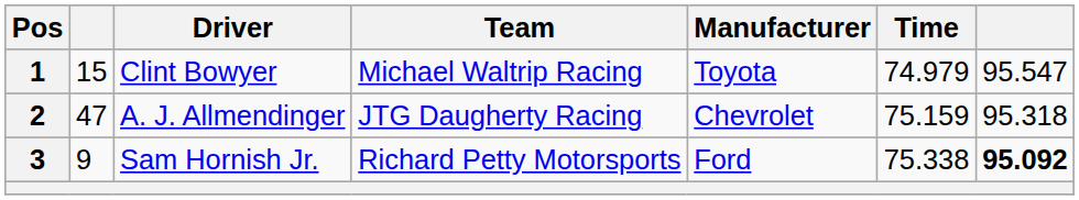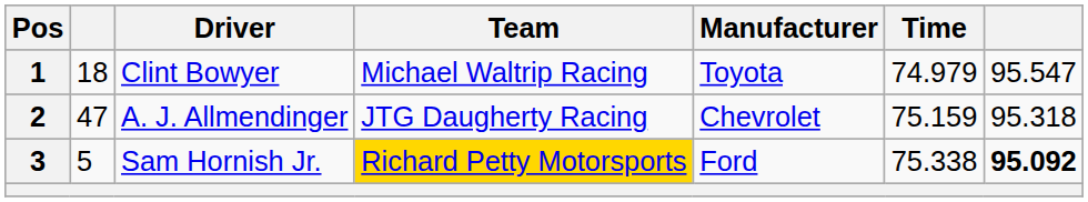1 | column 2: 15 -> 18
3 | column 2: 9 -> 5
3 | Team: no background -> gold background
